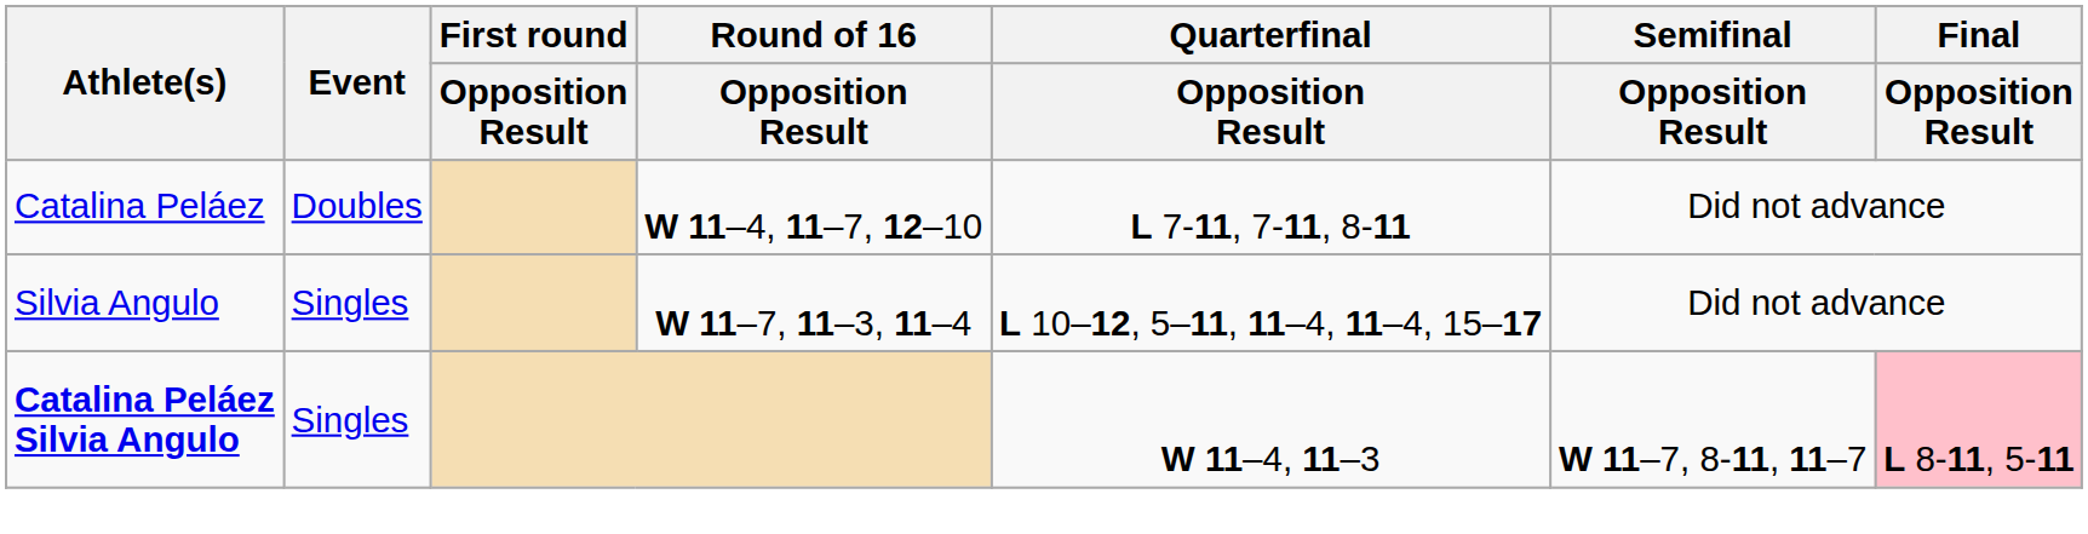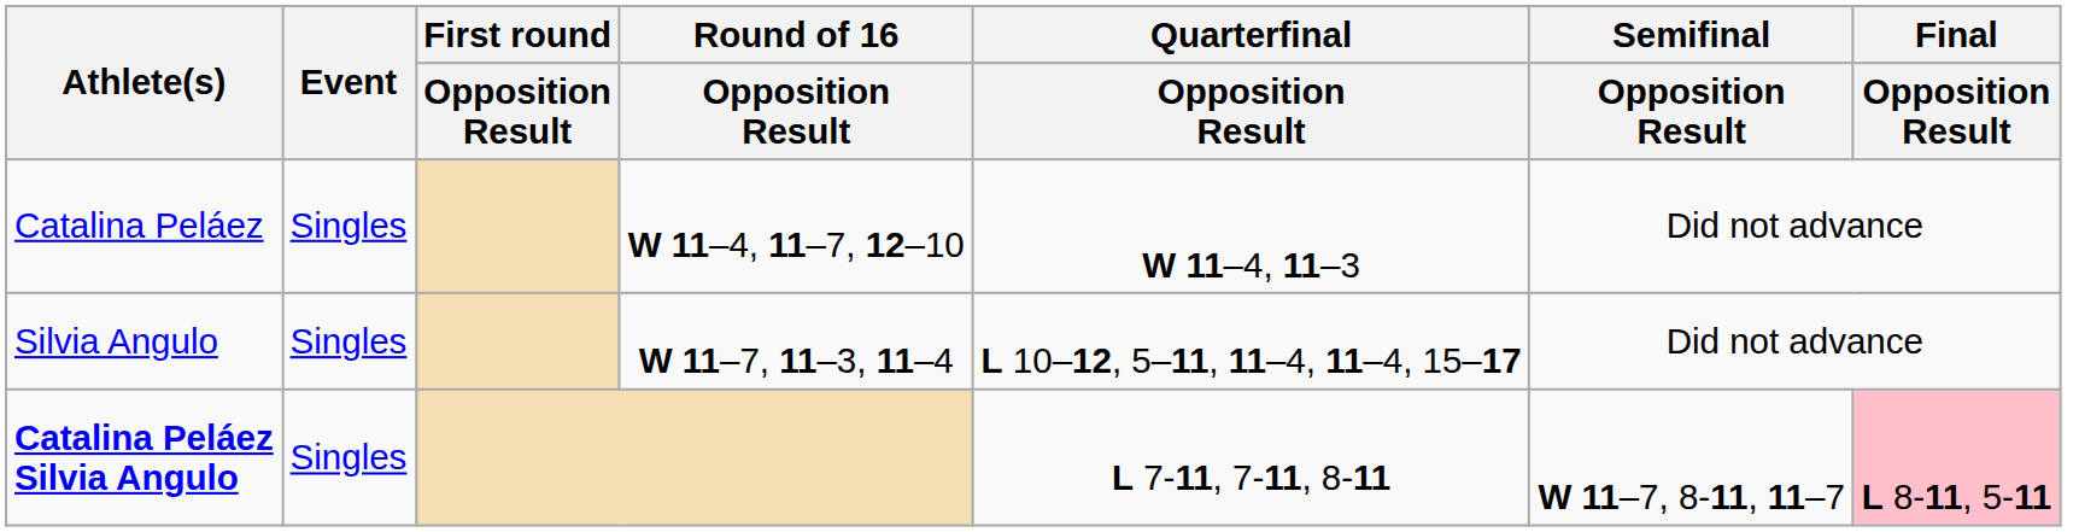Catalina Peláez | Event: Doubles -> Singles
Catalina Peláez | Quarterfinal / Opposition Result: L 7-11, 7-11, 8-11 -> W 11–4, 11–3
Catalina Peláez Silvia Angulo | Quarterfinal / Opposition Result: W 11–4, 11–3 -> L 7-11, 7-11, 8-11
